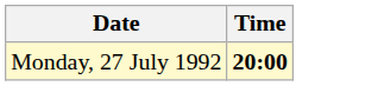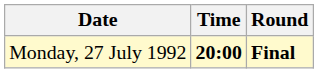+ column: Round | Final
